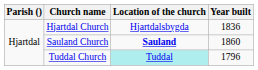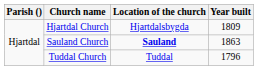Hjartdal Church | Year built: 1836 -> 1809
Sauland Church | Year built: 1860 -> 1863
Tuddal Church | Location of the church: paleturquoise background -> no background
